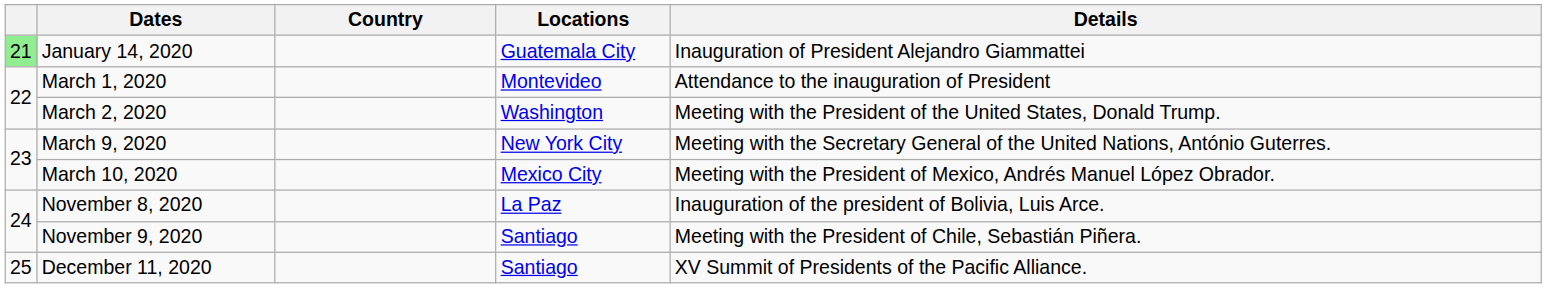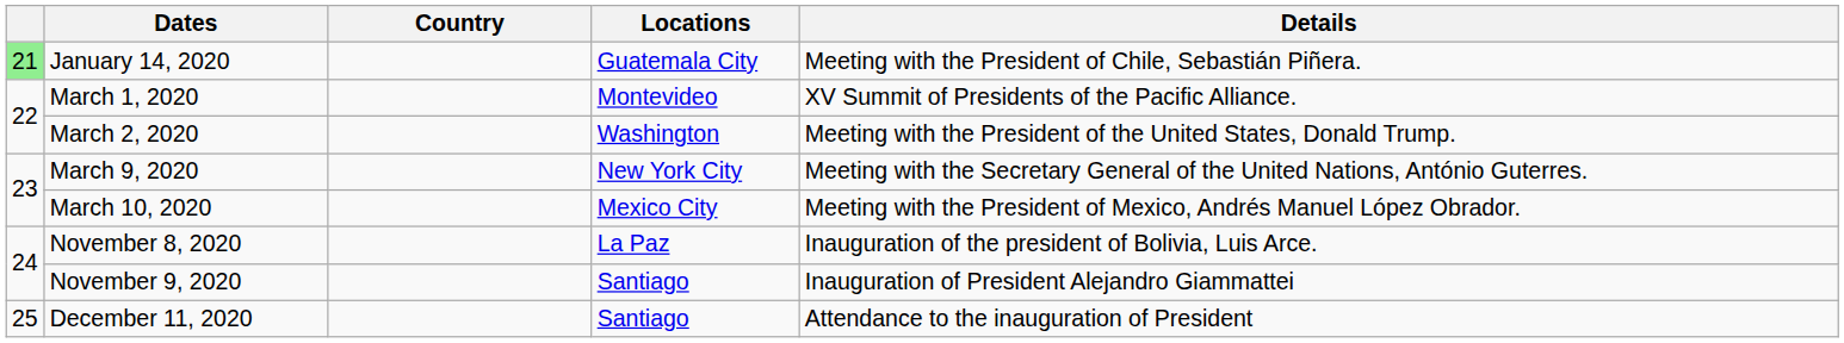January 14, 2020 | Details: Inauguration of President Alejandro Giammattei -> Meeting with the President of Chile, Sebastián Piñera.
March 1, 2020 | Details: Attendance to the inauguration of President -> XV Summit of Presidents of the Pacific Alliance.
November 9, 2020 | Details: Meeting with the President of Chile, Sebastián Piñera. -> Inauguration of President Alejandro Giammattei
December 11, 2020 | Details: XV Summit of Presidents of the Pacific Alliance. -> Attendance to the inauguration of President
